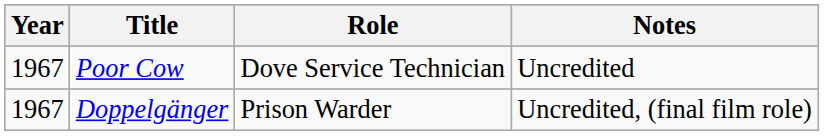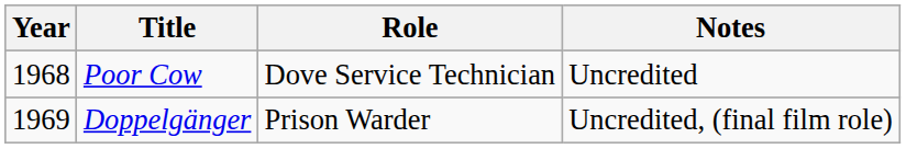Poor Cow | Year: 1967 -> 1968
Doppelgänger | Year: 1967 -> 1969
